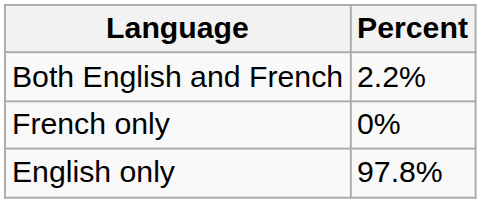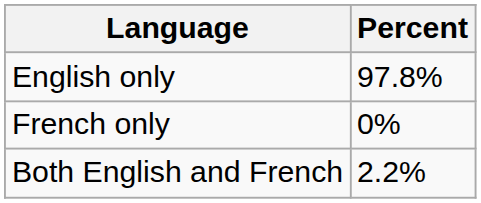rows swapped: English only <-> Both English and French
